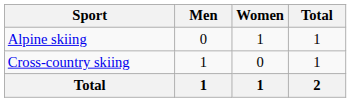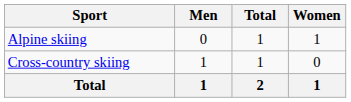columns swapped: Women <-> Total
